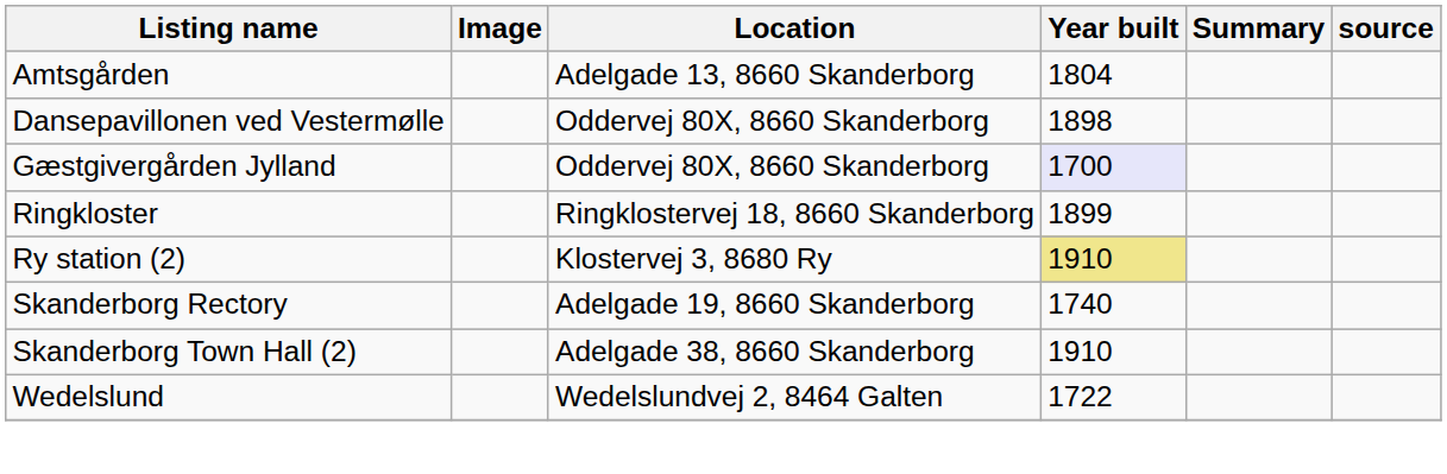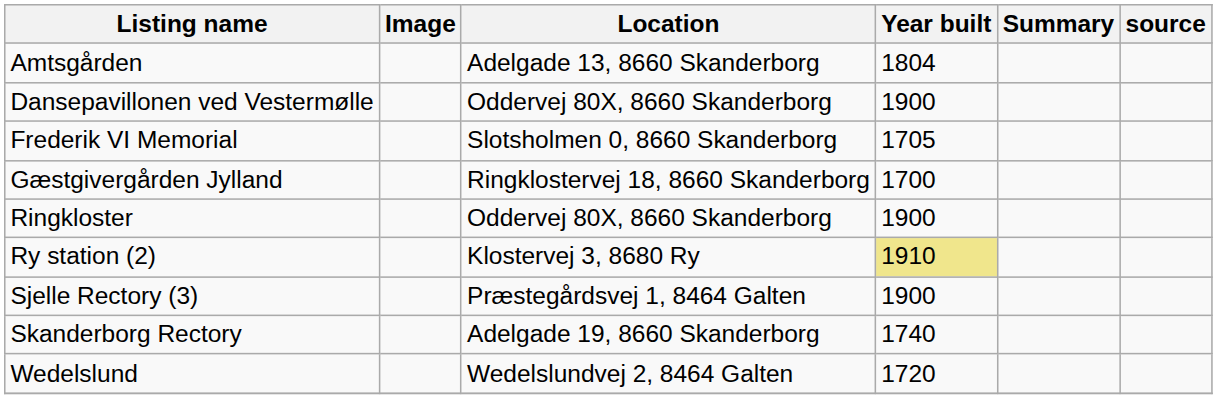Dansepavillonen ved Vestermølle | Year built: 1898 -> 1900
+ row: Frederik VI Memorial | Slotsholmen 0, 8660 Skanderborg | 1705
Gæstgivergården Jylland | Location: Oddervej 80X, 8660 Skanderborg -> Ringklostervej 18, 8660 Skanderborg
Gæstgivergården Jylland | Year built: lavender background -> no background
Ringkloster | Location: Ringklostervej 18, 8660 Skanderborg -> Oddervej 80X, 8660 Skanderborg
Ringkloster | Year built: 1899 -> 1900
+ row: Sjelle Rectory (3) | Præstegårdsvej 1, 8464 Galten | 1900
- row: Skanderborg Town Hall (2) | Adelgade 38, 8660 Skanderborg | 1910
Wedelslund | Year built: 1722 -> 1720
